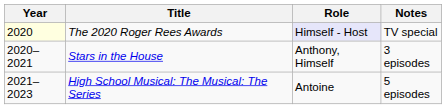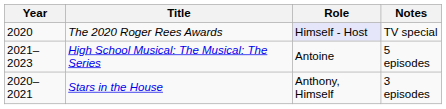The 2020 Roger Rees Awards | Year: lightyellow background -> no background
rows swapped: Stars in the House <-> High School Musical: The Musical: The Series
